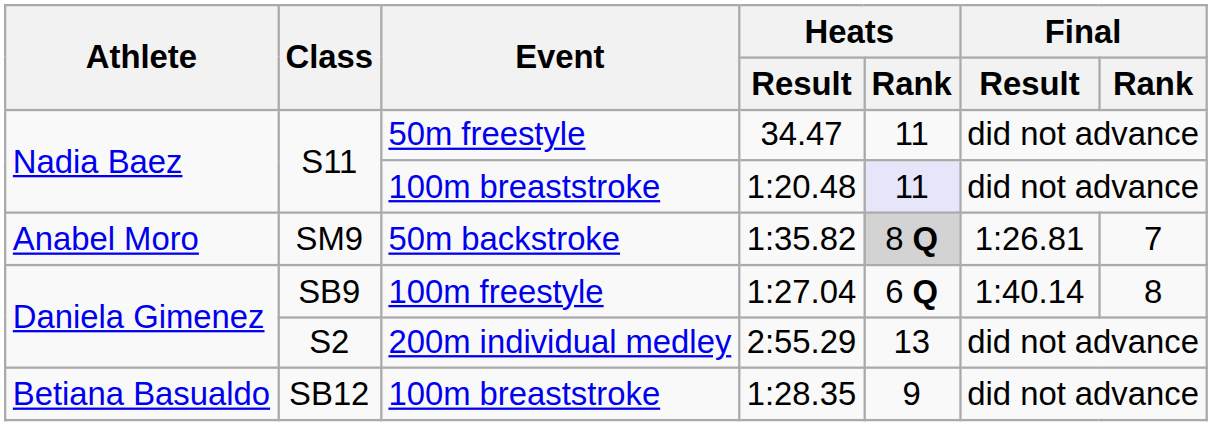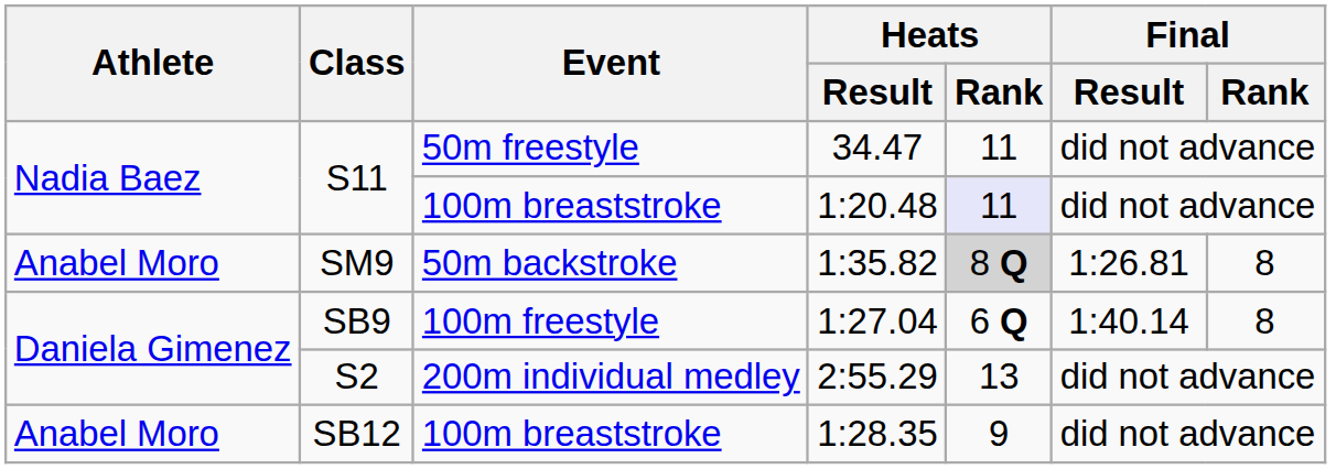1:35.82 | Final / Rank: 7 -> 8
1:28.35 | Athlete: Betiana Basualdo -> Anabel Moro
